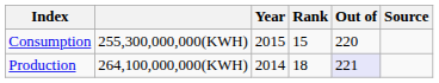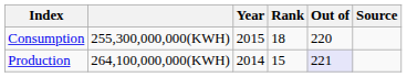Consumption | Rank: 15 -> 18
Production | Rank: 18 -> 15
